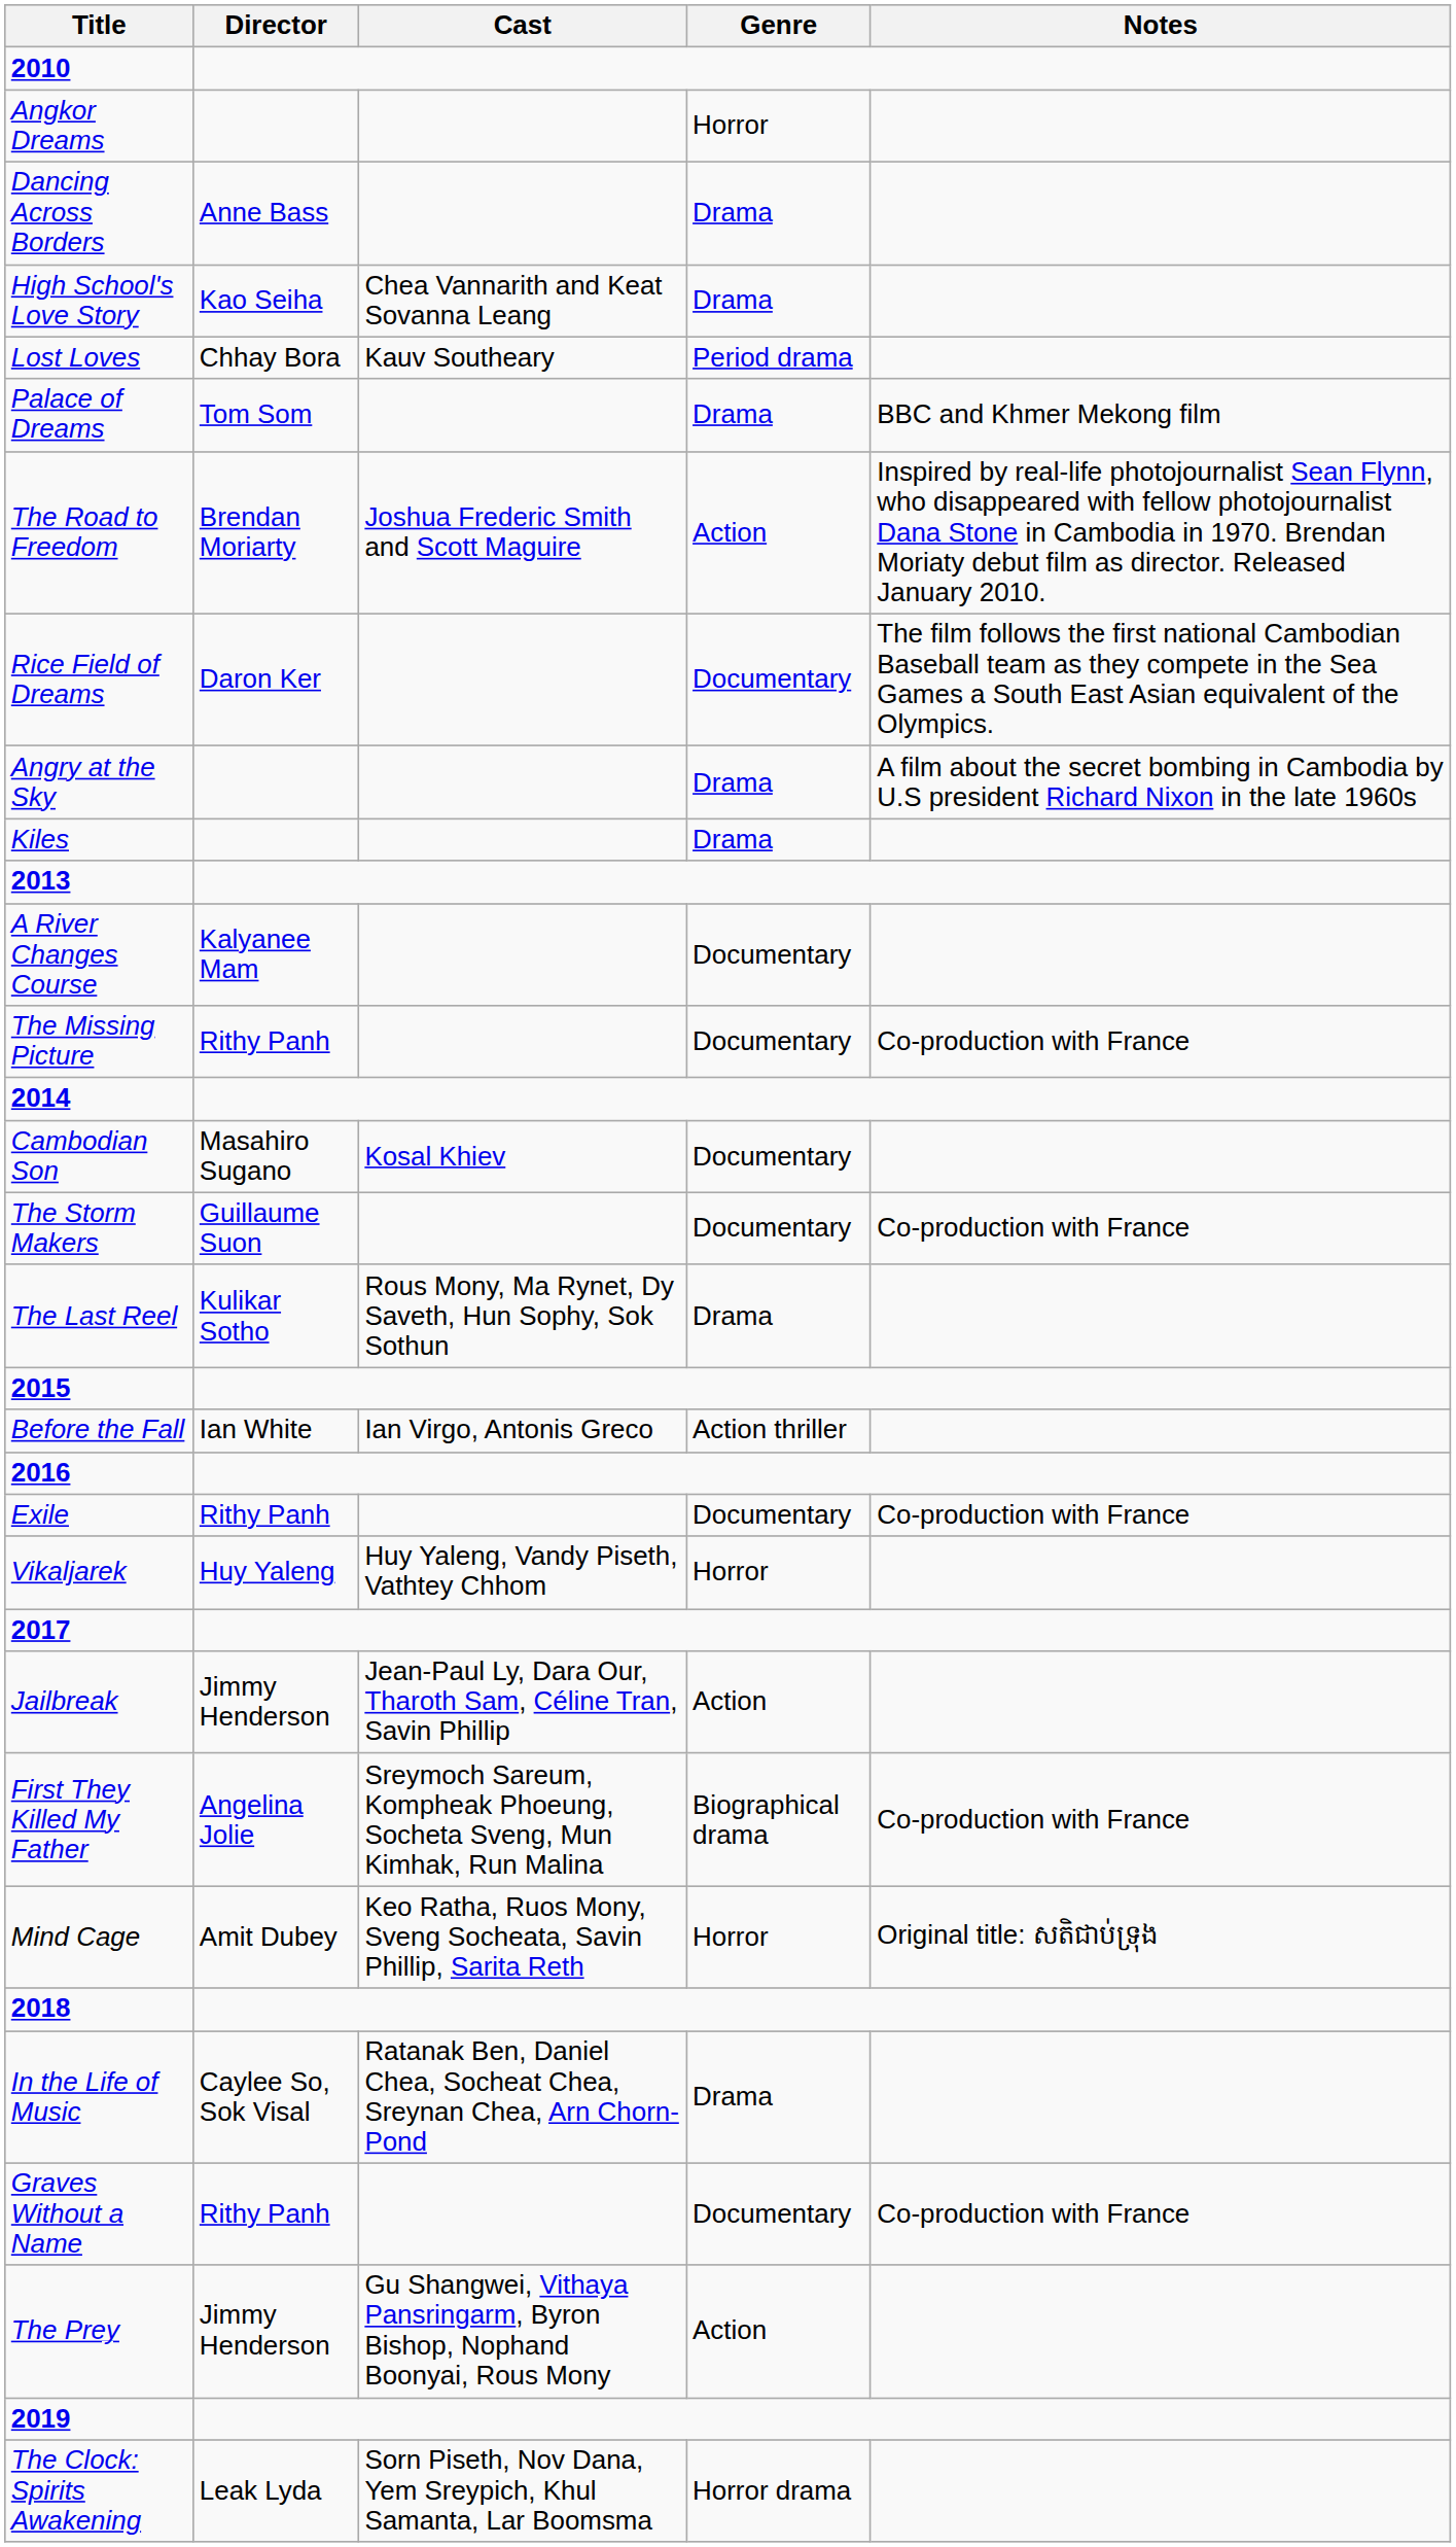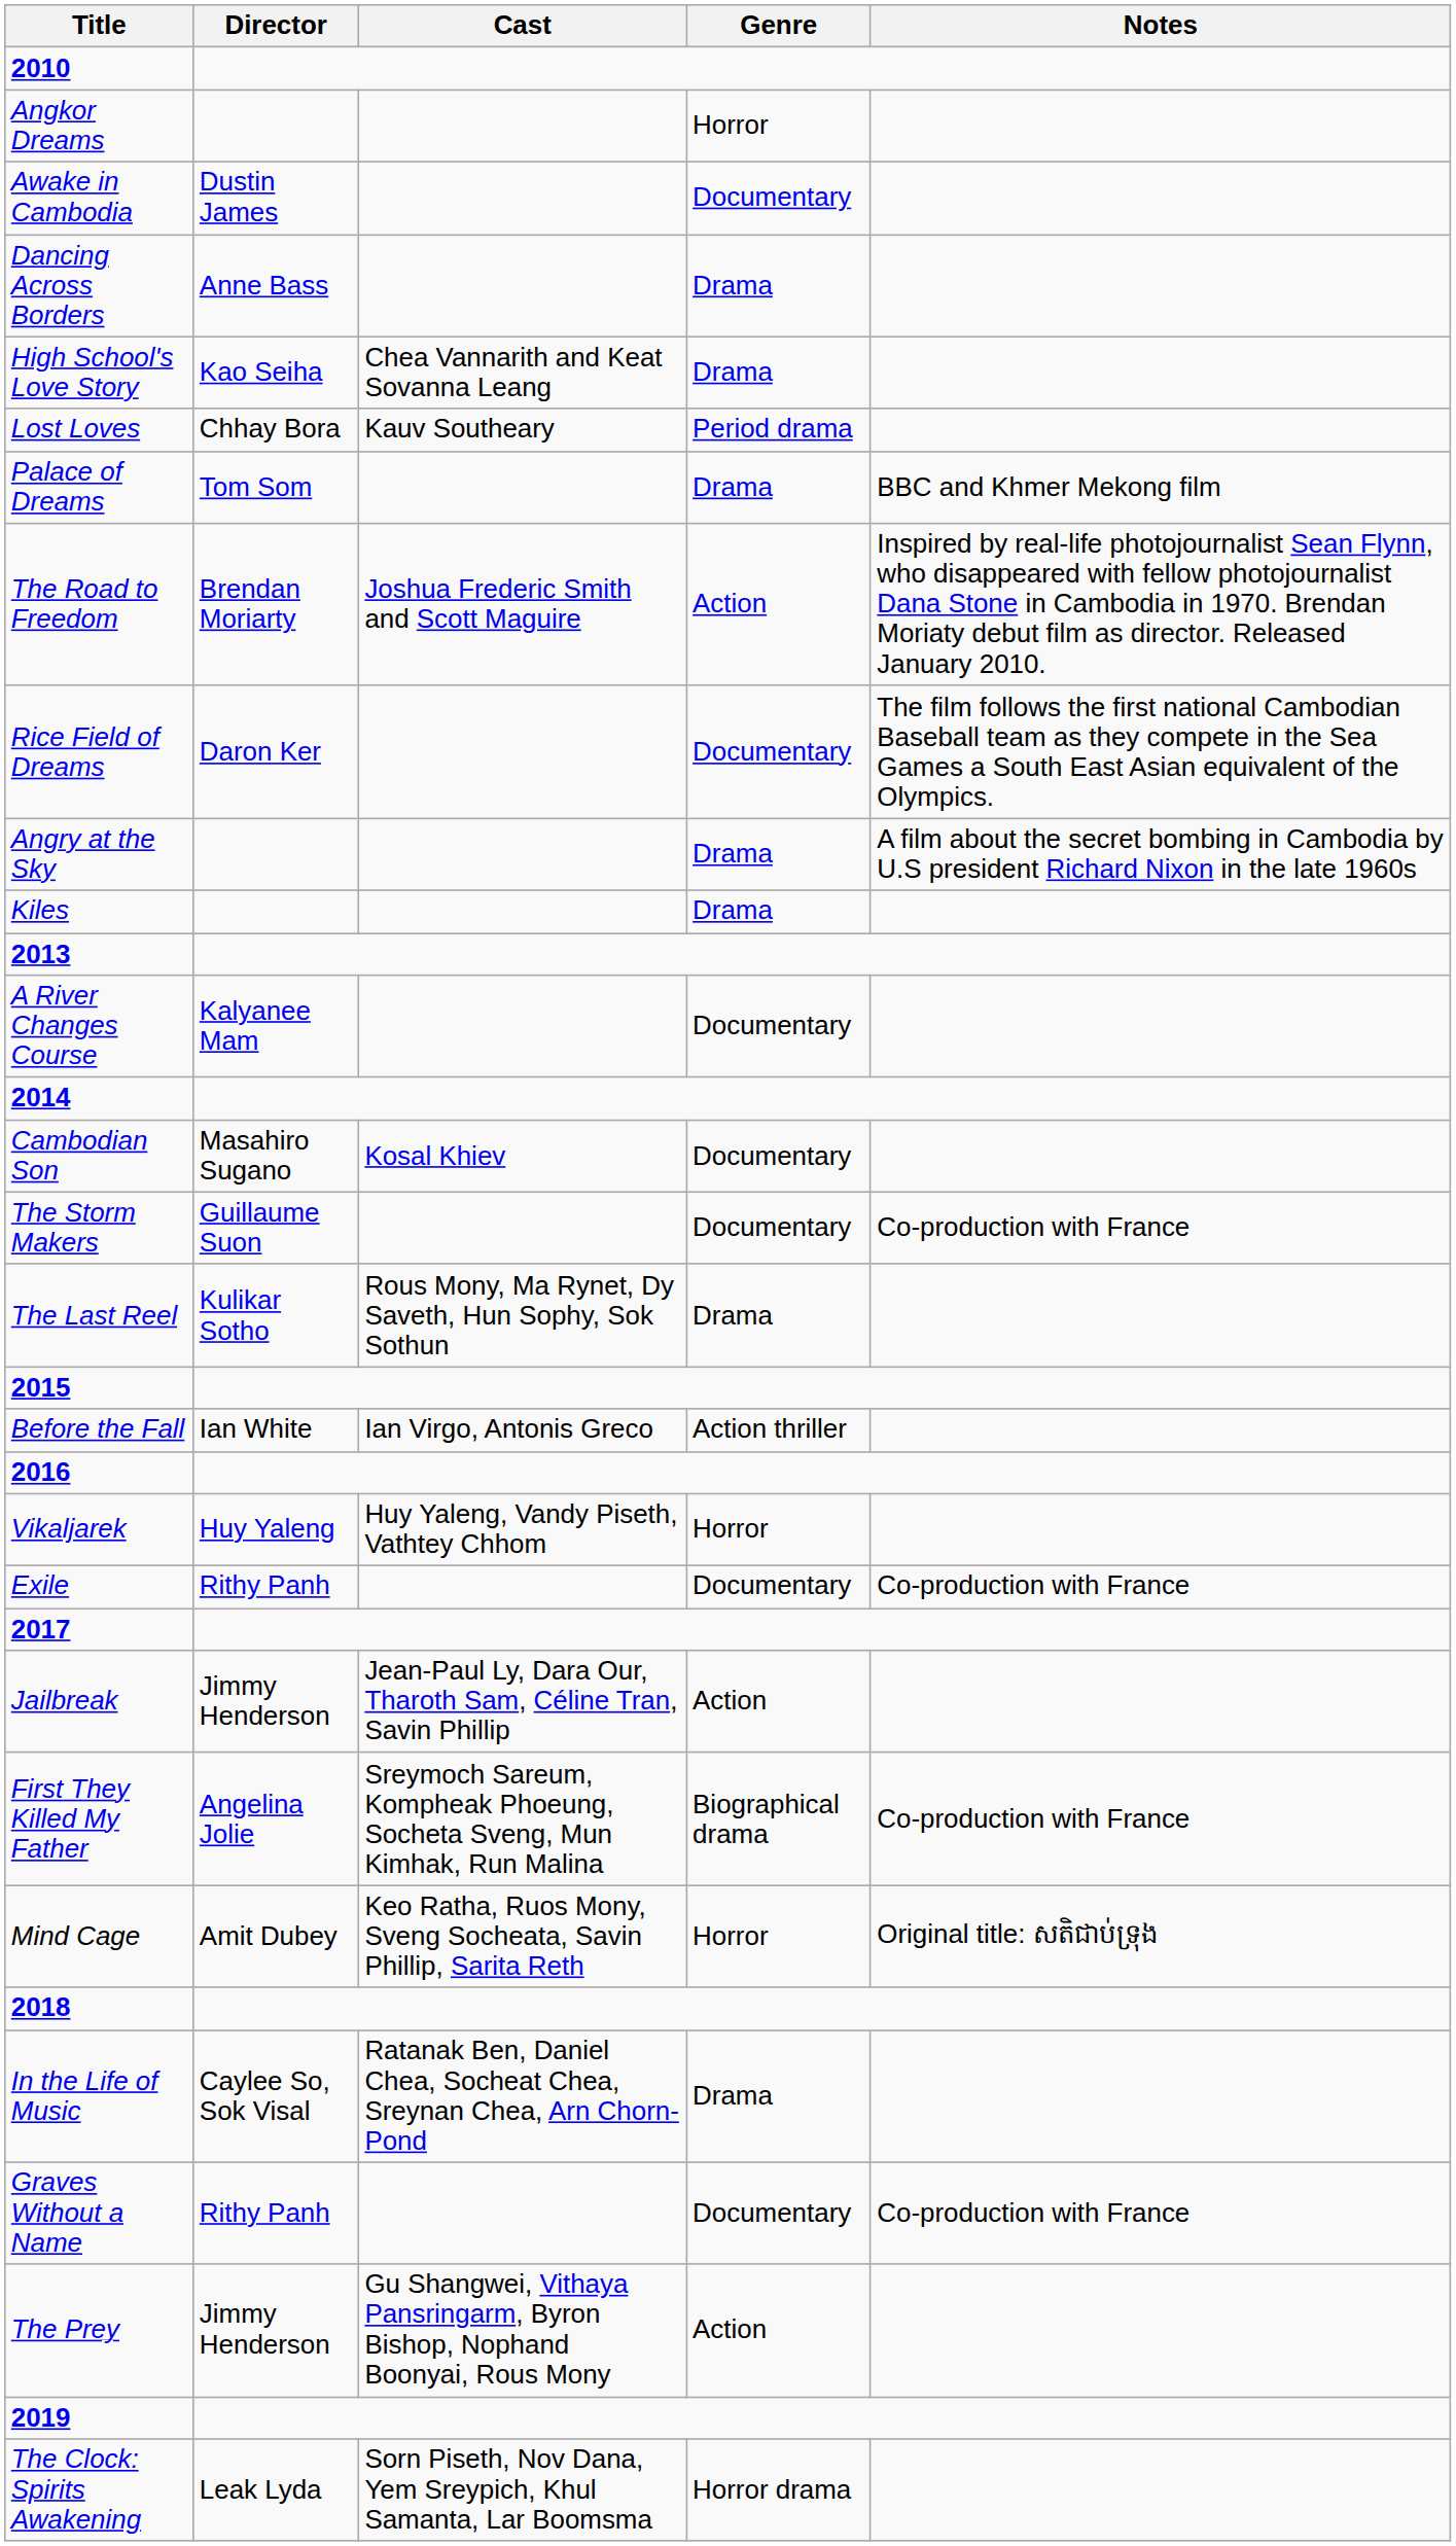+ row: Awake in Cambodia | Dustin James | Documentary
- row: The Missing Picture | Rithy Panh | Documentary | Co-production with France
rows swapped: Exile <-> Vikaljarek
